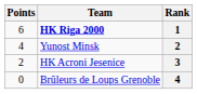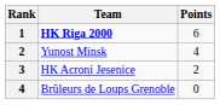columns swapped: Rank <-> Points
